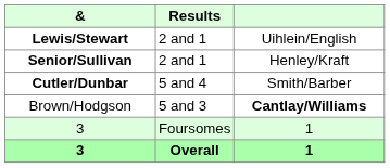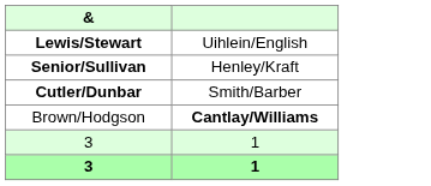- column: Results | 2 and 1 | 2 and 1 | 5 and 4 | 5 and 3 | Foursomes | Overall
